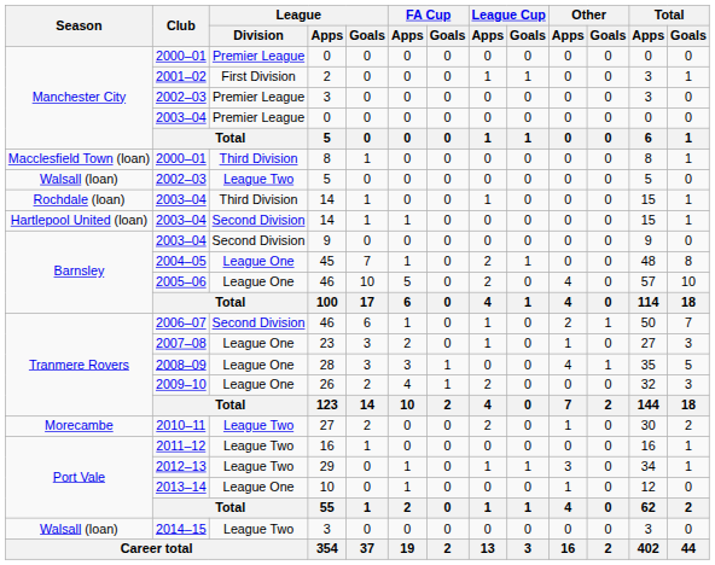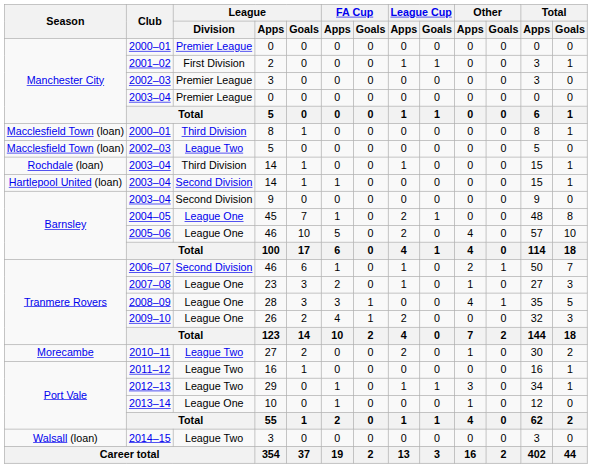2002–03 / 5 | Season: Walsall (loan) -> Macclesfield Town (loan)
